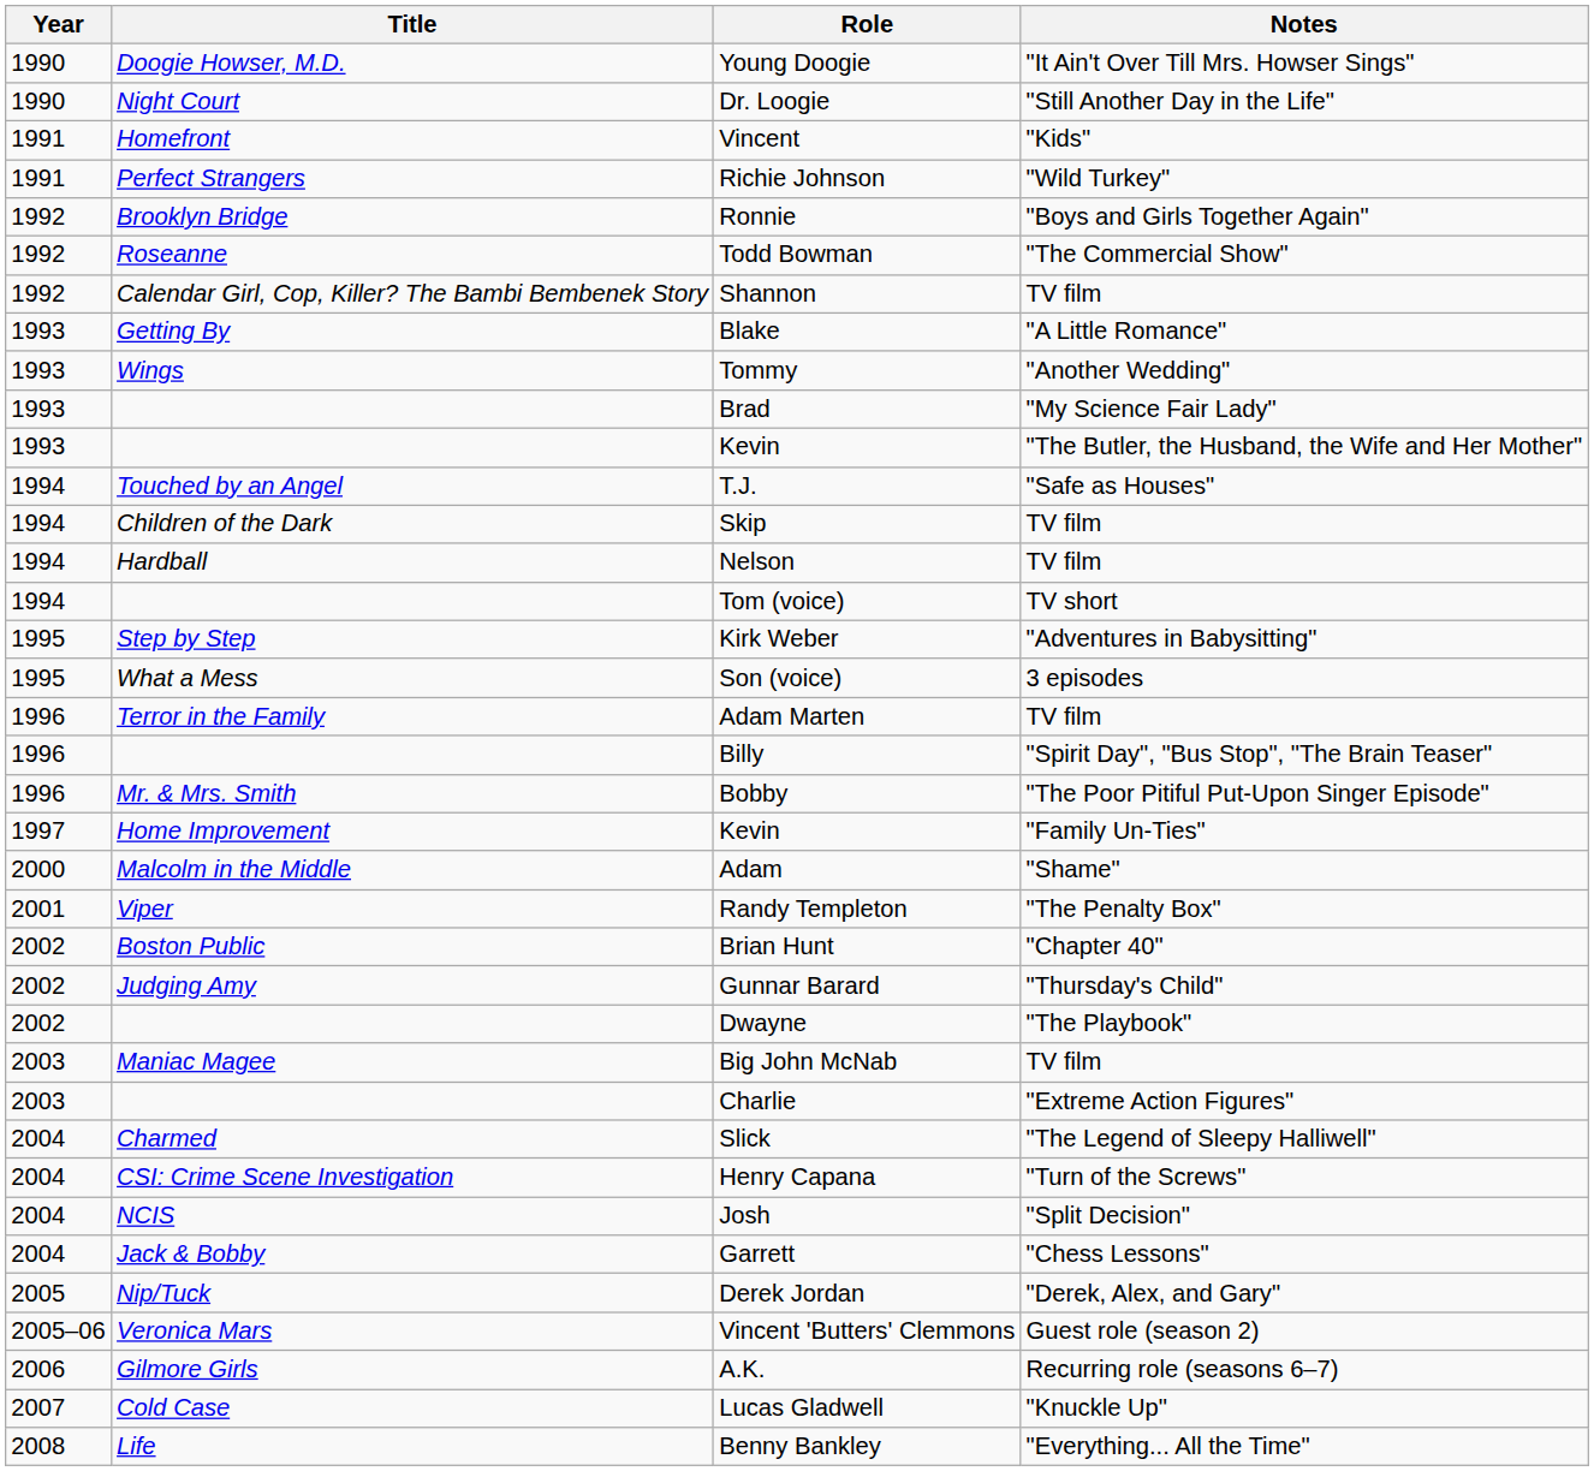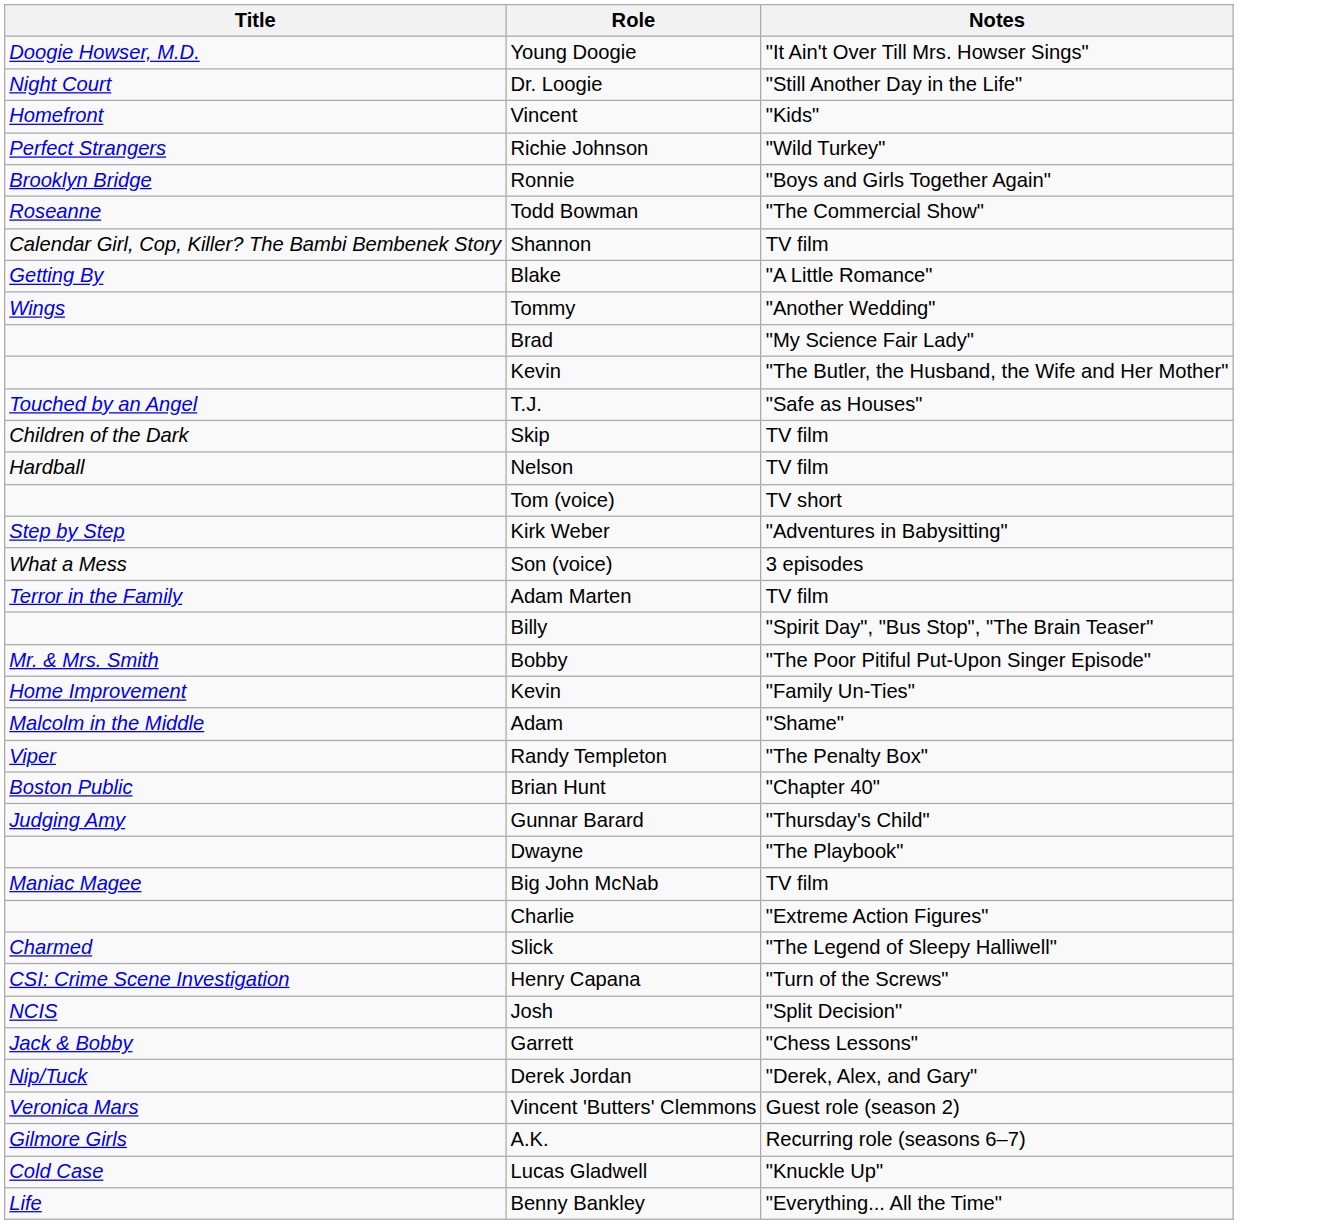- column: Year | 1990 | 1990 | 1991 | 1991 | 1992 | 1992 | 1992 | 1993 | 1993 | 1993 | 1993 | 1994 | 1994 | 1994 | 1994 | 1995 | 1995 | 1996 | 1996 | 1996 | 1997 | 2000 | 2001 | 2002 | 2002 | 2002 | 2003 | 2003 | 2004 | 2004 | 2004 | 2004 | 2005 | 2005–06 | 2006 | 2007 | 2008
